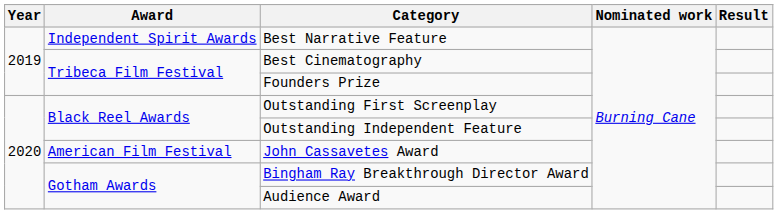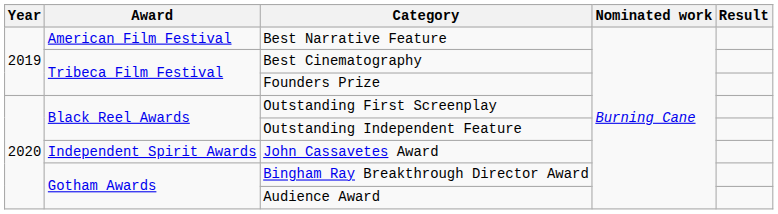Best Narrative Feature | Award: Independent Spirit Awards -> American Film Festival
John Cassavetes Award | Award: American Film Festival -> Independent Spirit Awards
